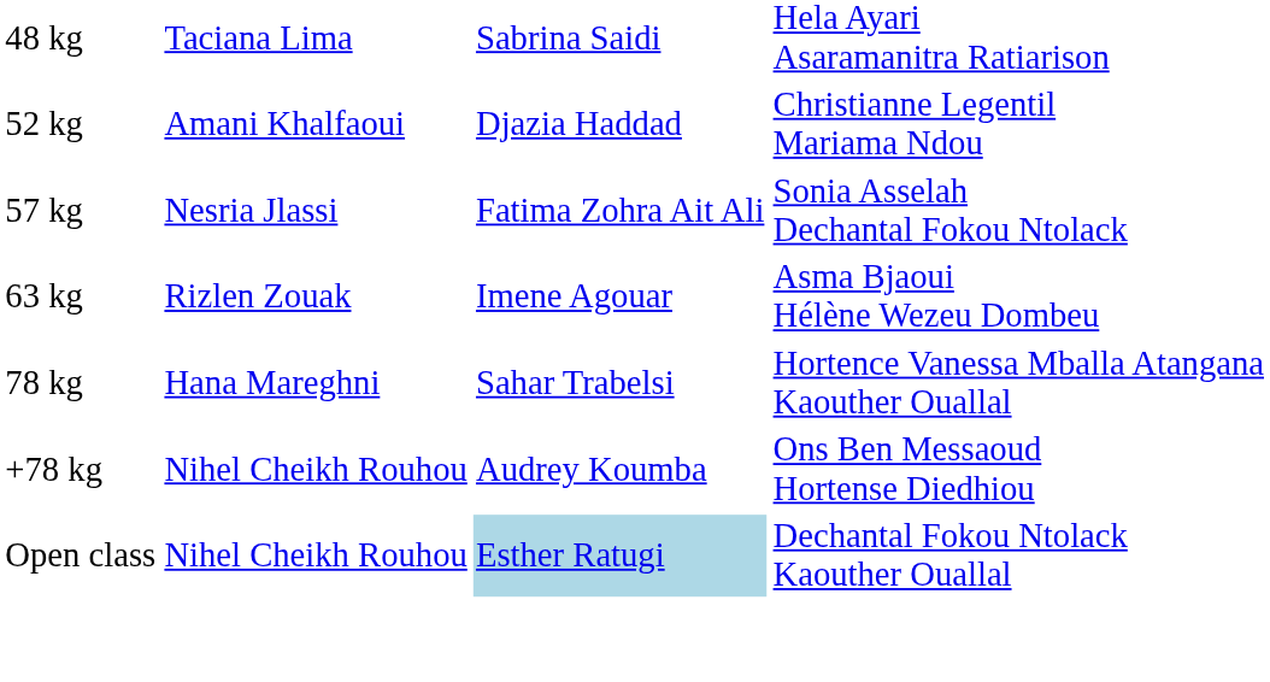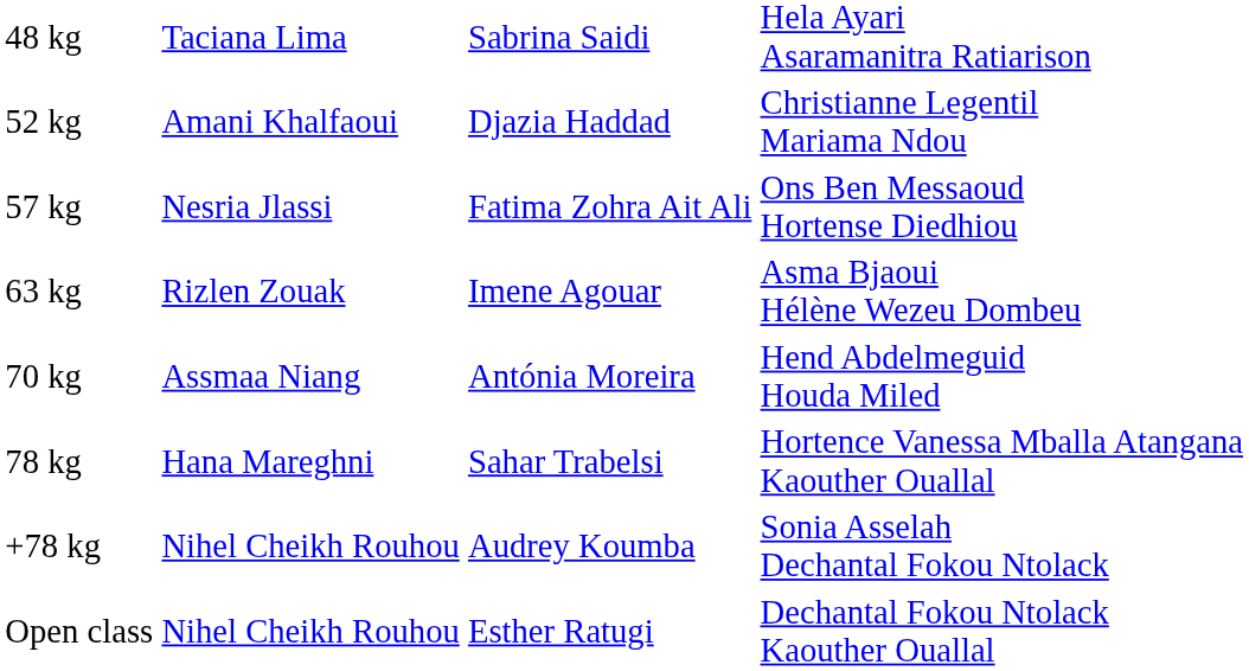57 kg | column 4: Sonia Asselah Dechantal Fokou Ntolack -> Ons Ben Messaoud Hortense Diedhiou
+ row: 70 kg | Assmaa Niang | Antónia Moreira | Hend Abdelmeguid Houda Miled
+78 kg | column 4: Ons Ben Messaoud Hortense Diedhiou -> Sonia Asselah Dechantal Fokou Ntolack
Open class | column 3: lightblue background -> no background
